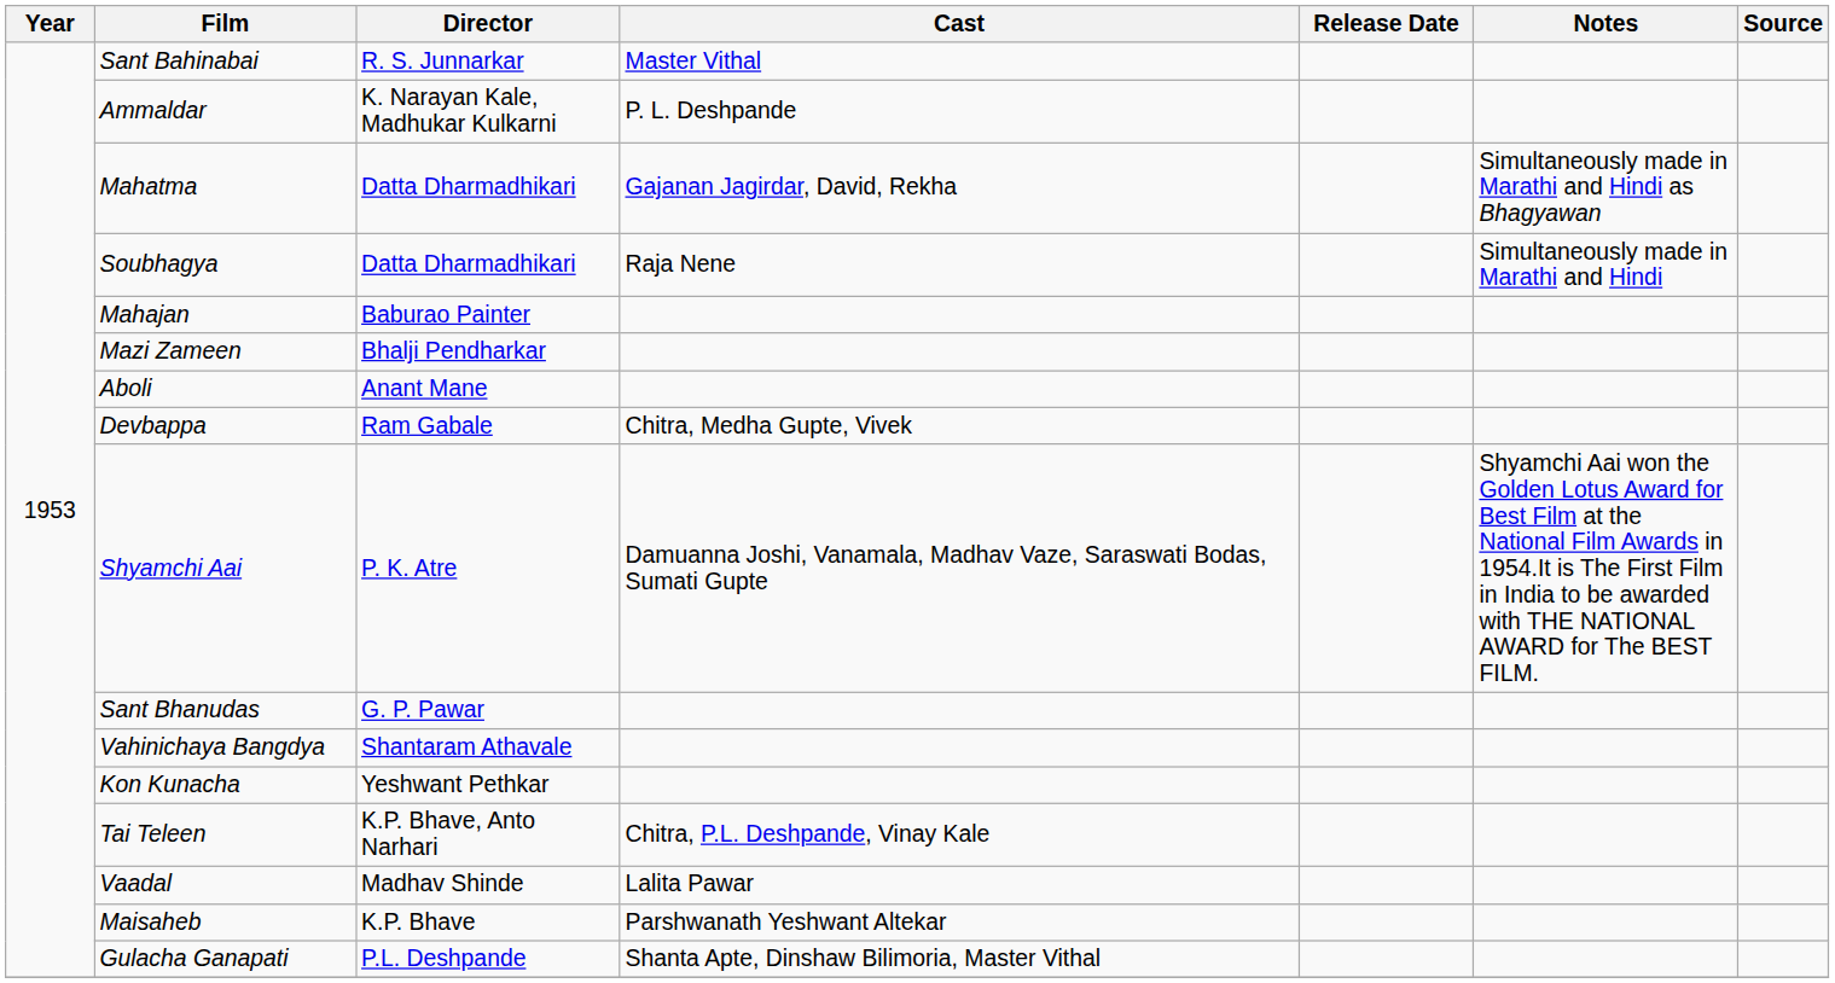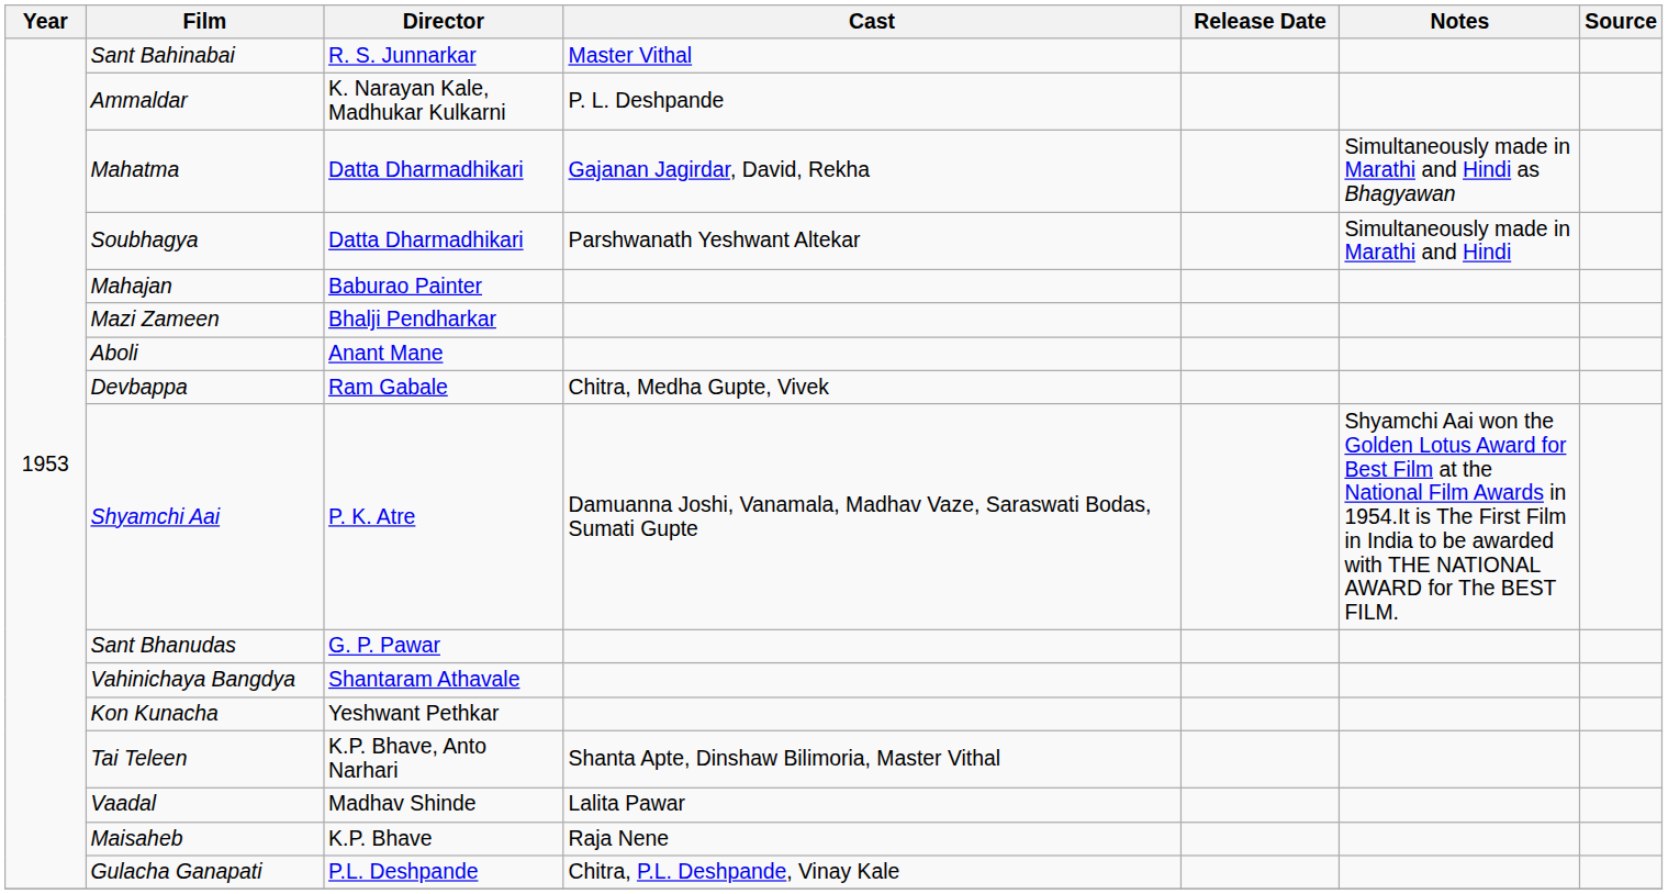Soubhagya | Cast: Raja Nene -> Parshwanath Yeshwant Altekar
Tai Teleen | Cast: Chitra, P.L. Deshpande, Vinay Kale -> Shanta Apte, Dinshaw Bilimoria, Master Vithal
Maisaheb | Cast: Parshwanath Yeshwant Altekar -> Raja Nene
Gulacha Ganapati | Cast: Shanta Apte, Dinshaw Bilimoria, Master Vithal -> Chitra, P.L. Deshpande, Vinay Kale
